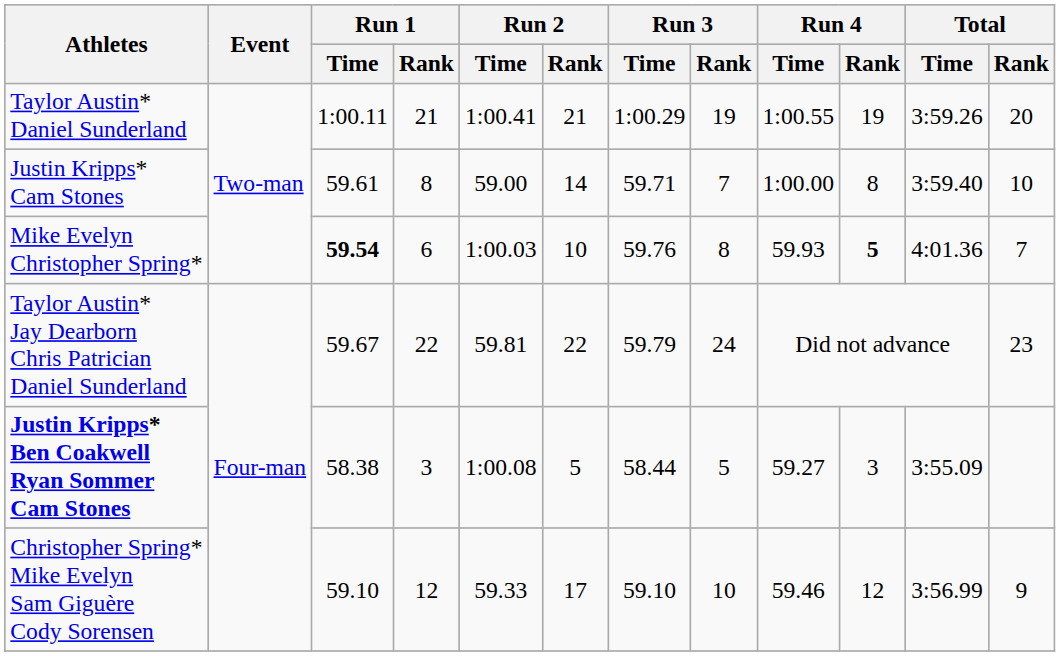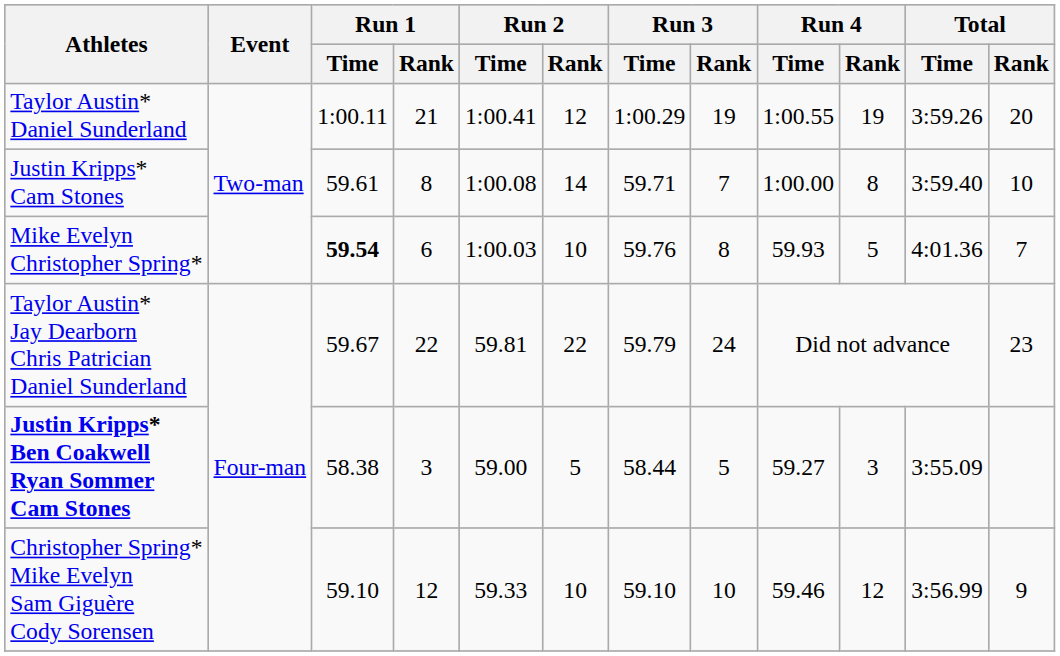Taylor Austin* Daniel Sunderland | Run 2 / Rank: 21 -> 12
Justin Kripps* Cam Stones | Run 2 / Time: 59.00 -> 1:00.08
Mike Evelyn Christopher Spring* | Run 4 / Rank: bold -> normal
Justin Kripps* Ben Coakwell Ryan Sommer Cam Stones | Run 2 / Time: 1:00.08 -> 59.00
Christopher Spring* Mike Evelyn Sam Giguère Cody Sorensen | Run 2 / Rank: 17 -> 10
